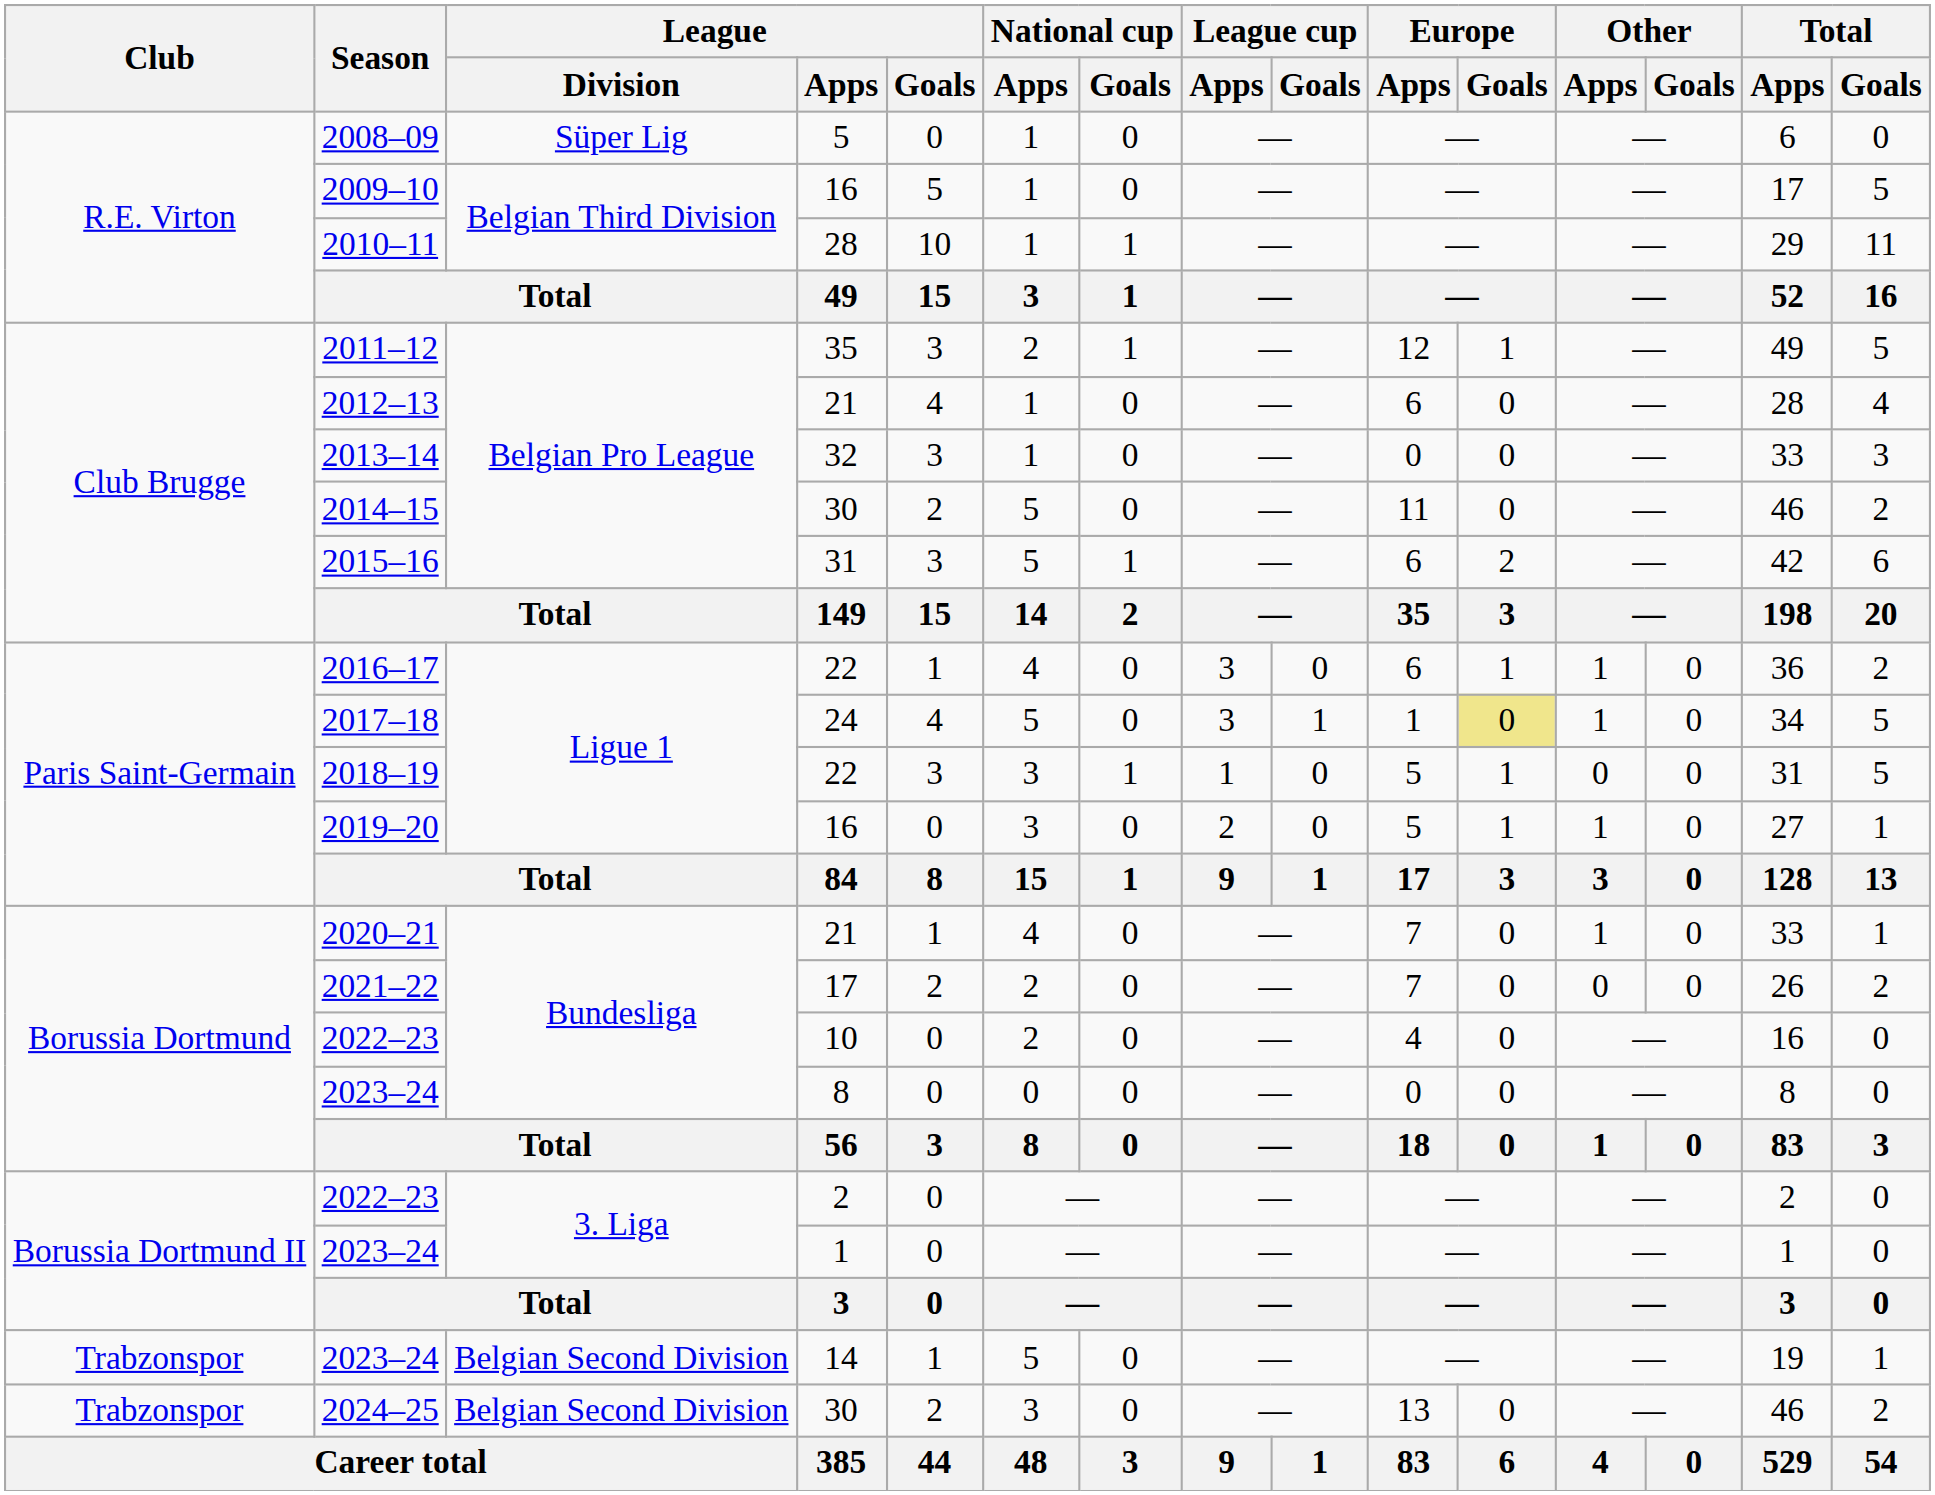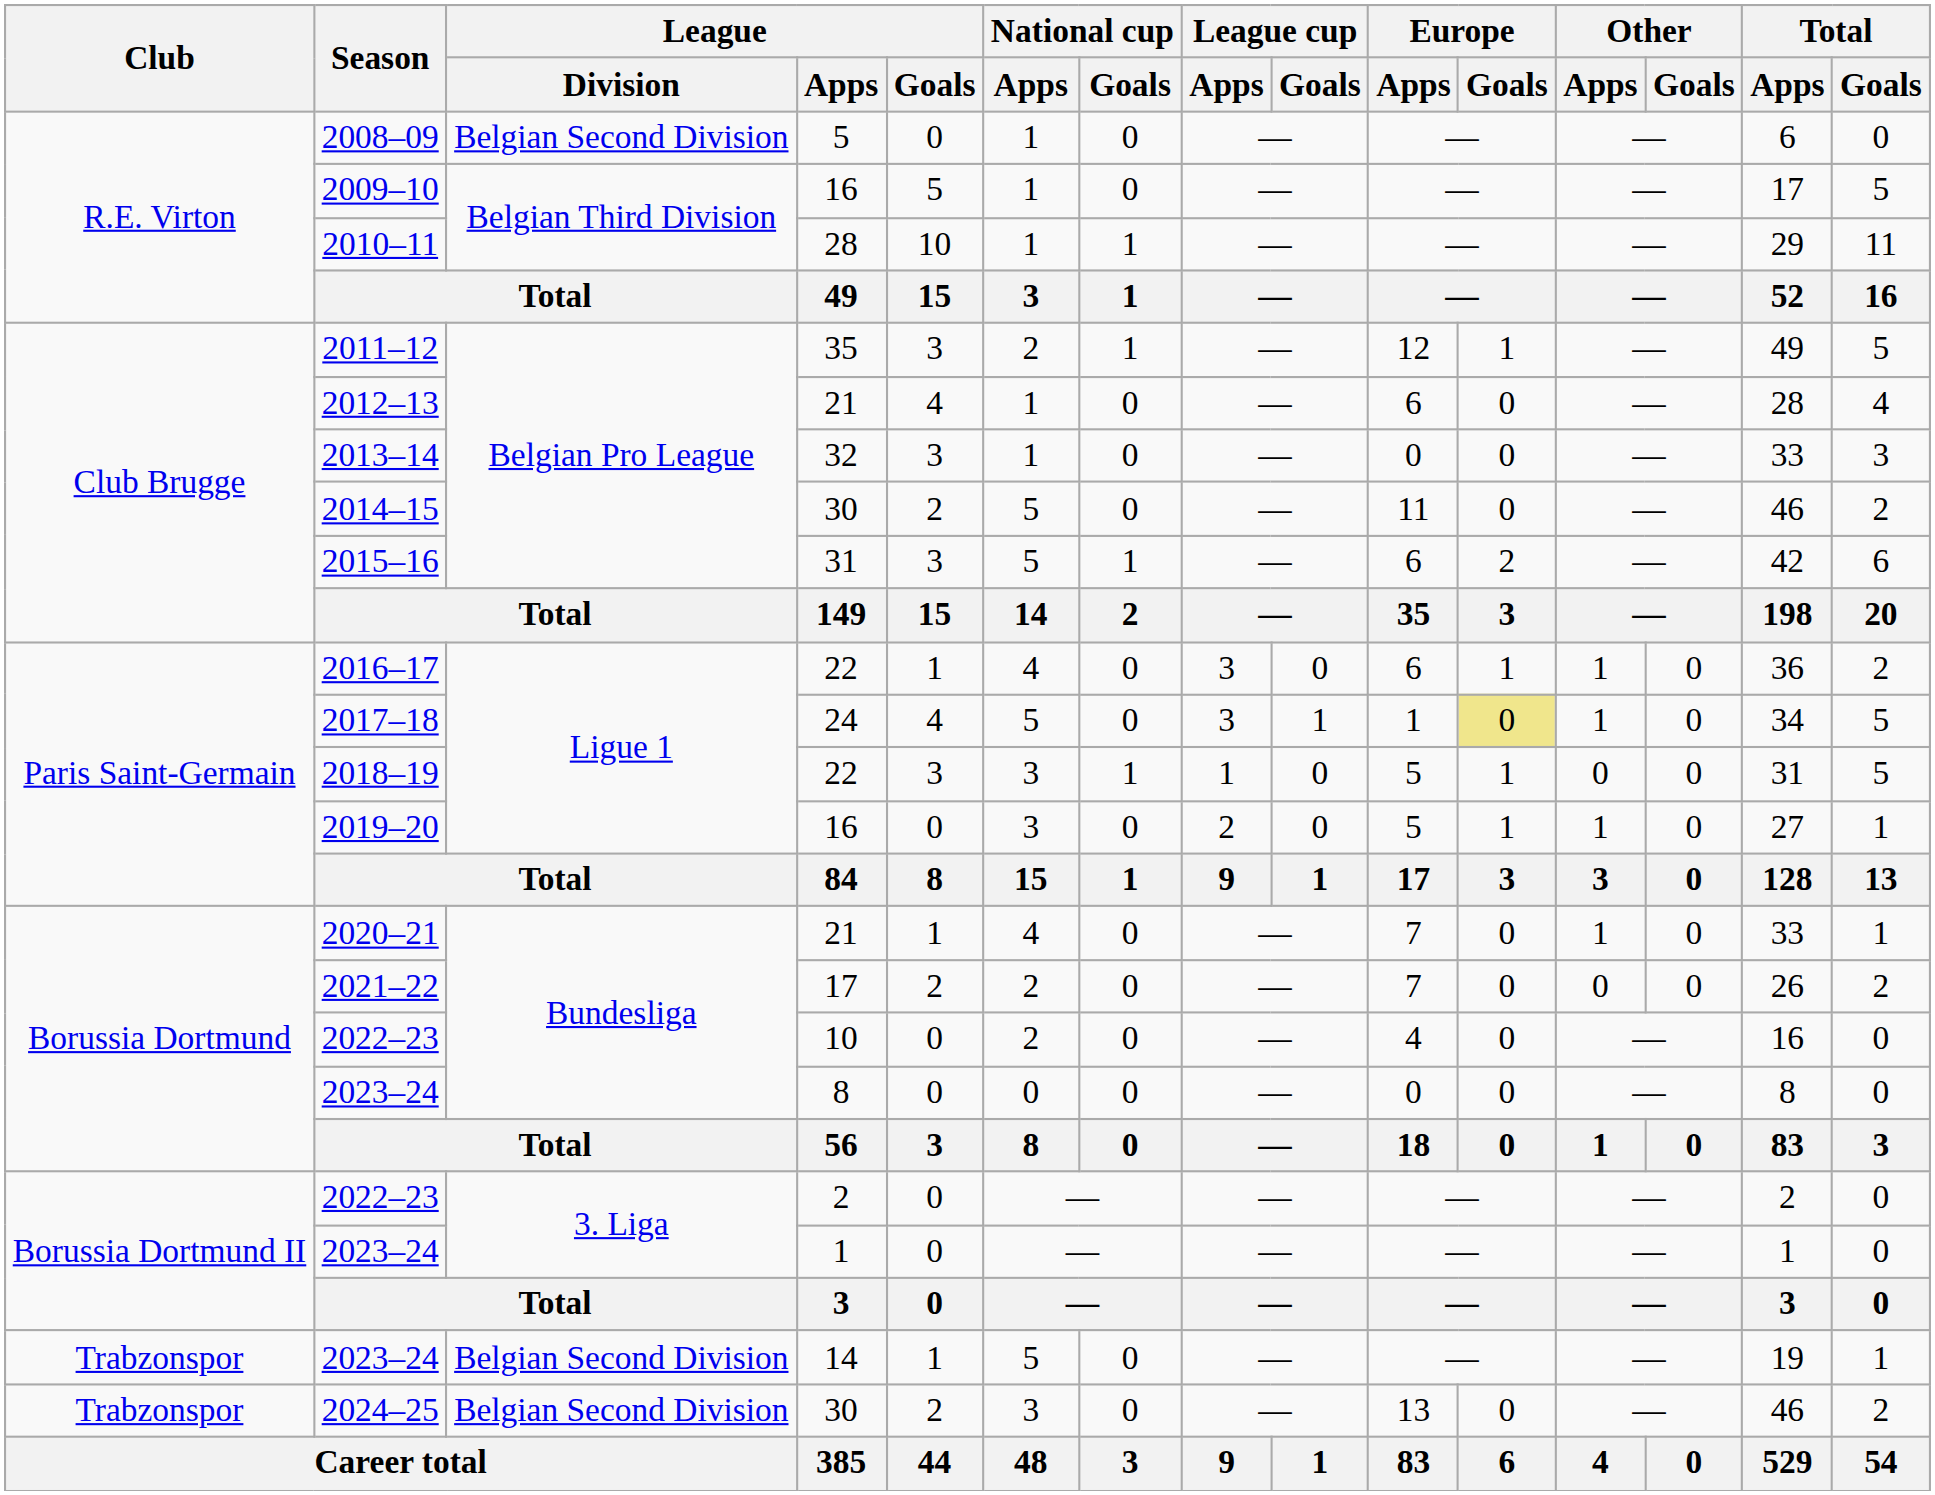2008–09 | League / Division: Süper Lig -> Belgian Second Division
